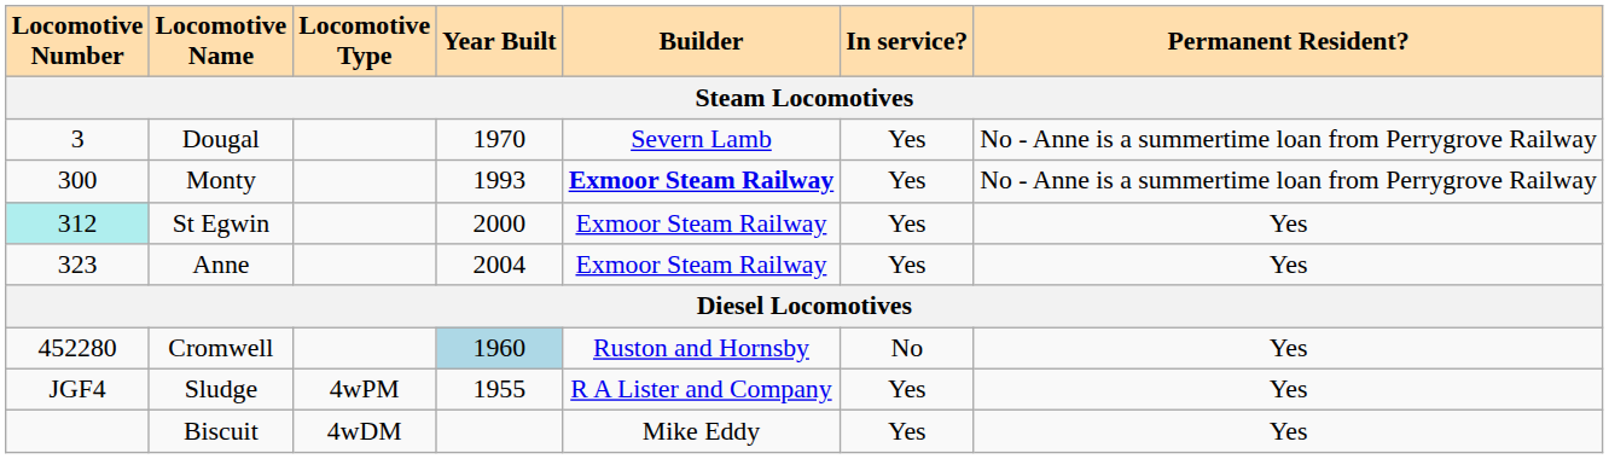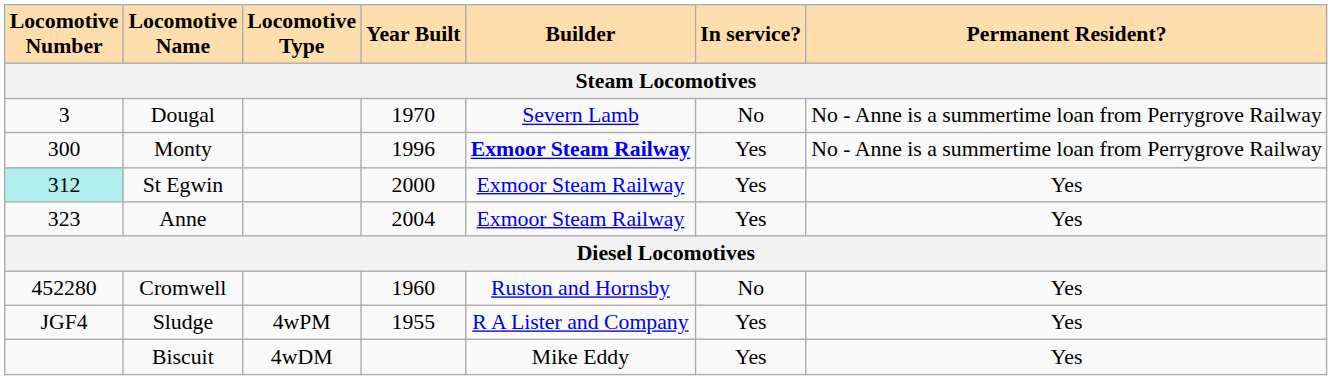Dougal | In service?: Yes -> No
Monty | Year Built: 1993 -> 1996
Cromwell | Year Built: lightblue background -> no background
